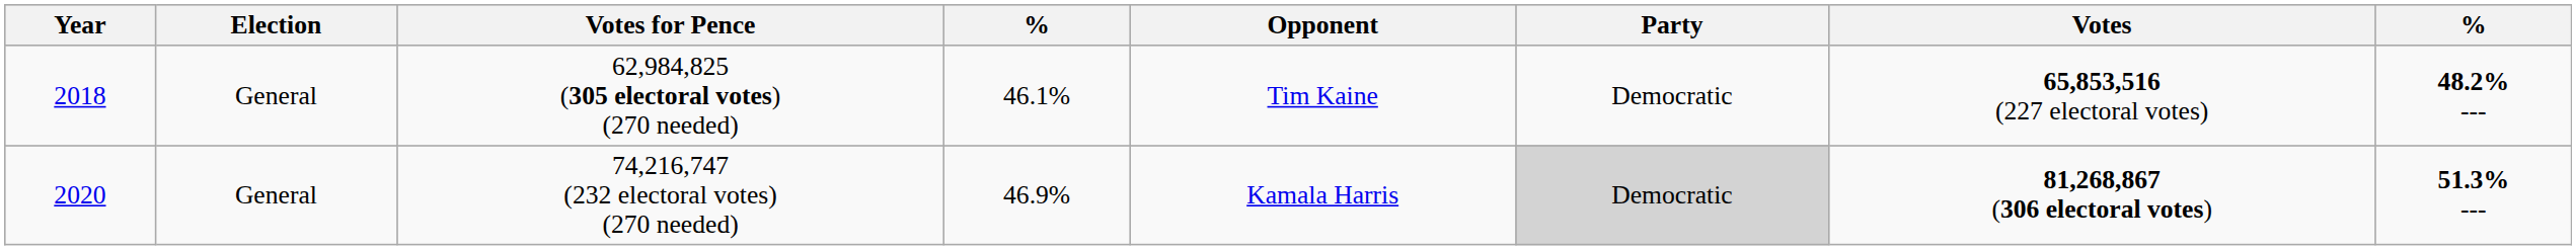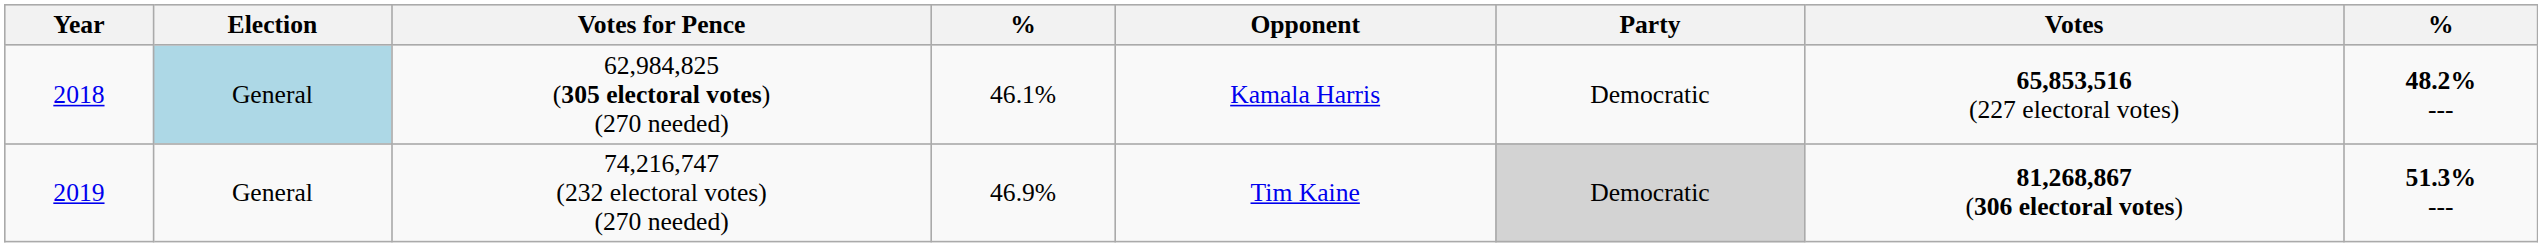62,984,825 (305 electoral votes) (270 needed) | Election: no background -> lightblue background
62,984,825 (305 electoral votes) (270 needed) | Opponent: Tim Kaine -> Kamala Harris
74,216,747 (232 electoral votes) (270 needed) | Year: 2020 -> 2019
74,216,747 (232 electoral votes) (270 needed) | Opponent: Kamala Harris -> Tim Kaine
